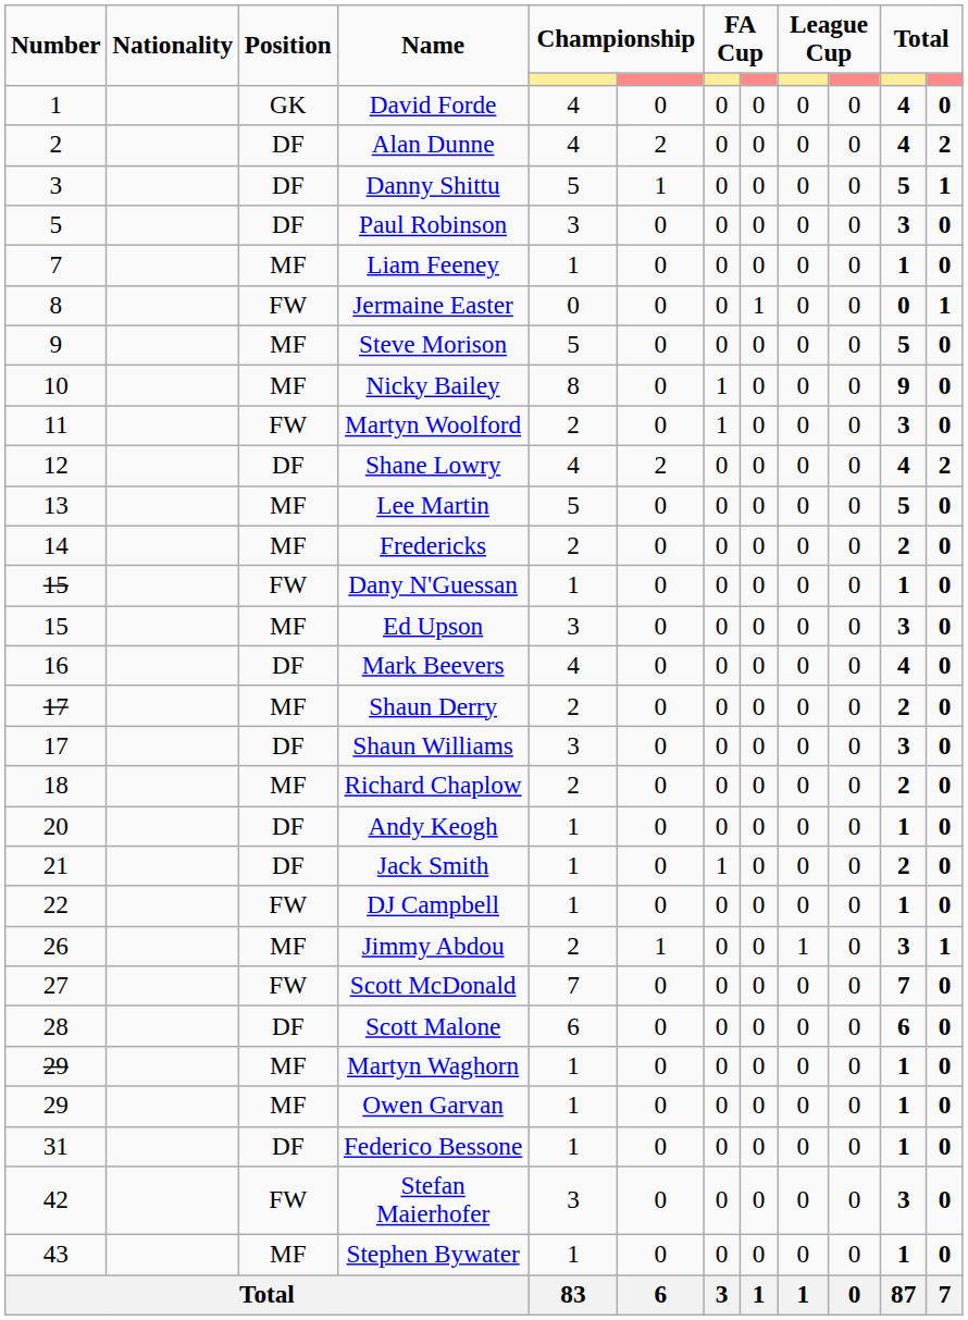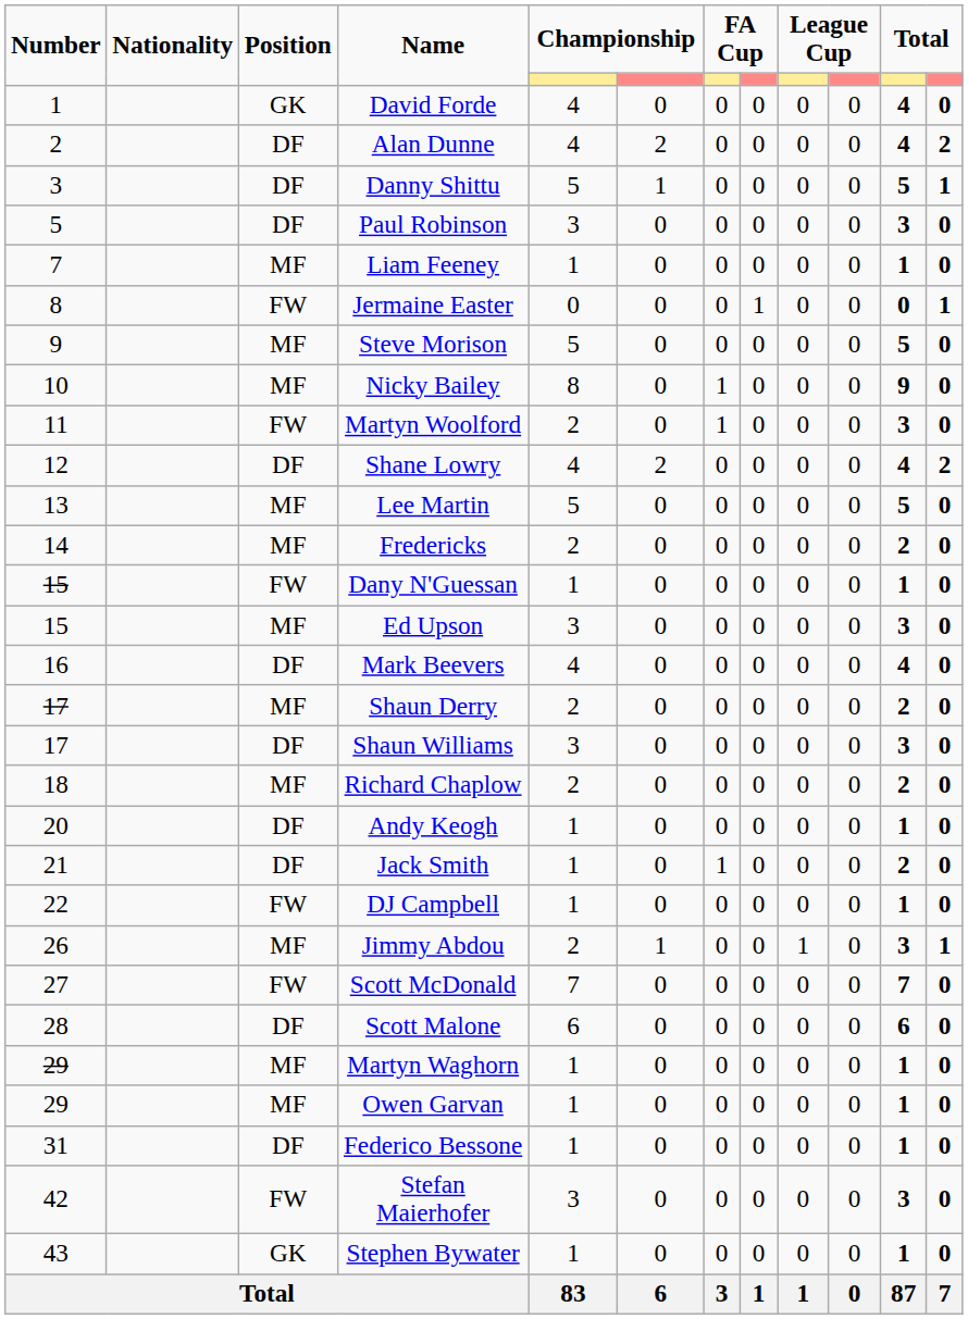Stephen Bywater | Position: MF -> GK
